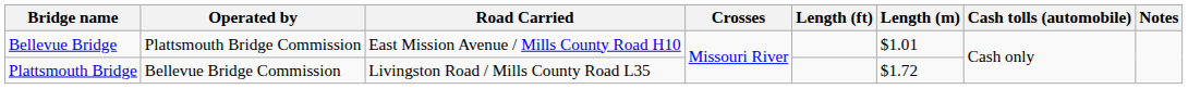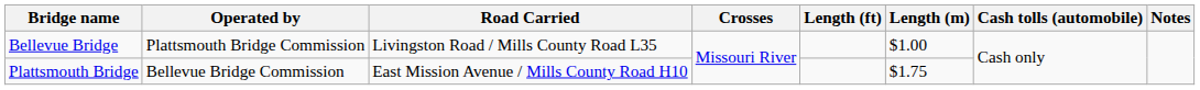Bellevue Bridge | Road Carried: East Mission Avenue / Mills County Road H10 -> Livingston Road / Mills County Road L35
Bellevue Bridge | Length (m): $1.01 -> $1.00
Plattsmouth Bridge | Road Carried: Livingston Road / Mills County Road L35 -> East Mission Avenue / Mills County Road H10
Plattsmouth Bridge | Length (m): $1.72 -> $1.75
